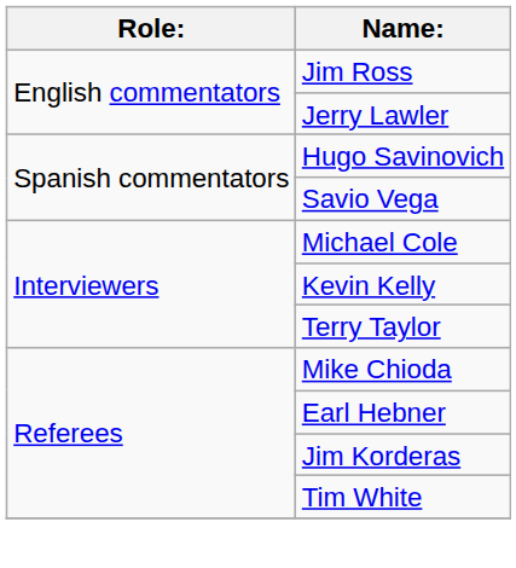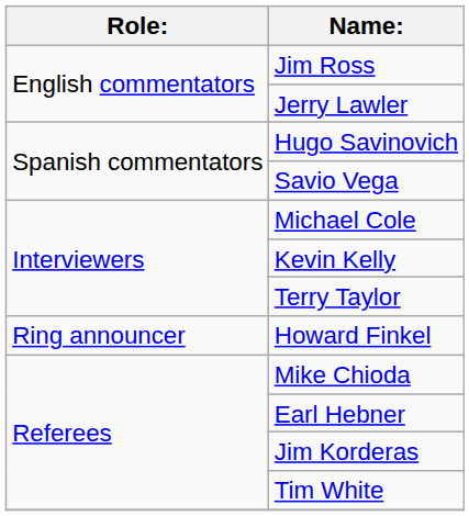+ row: Ring announcer | Howard Finkel
